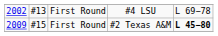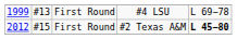#4 LSU | column 1: 2002 -> 1999
#2 Texas A&M | column 1: 2009 -> 2012
